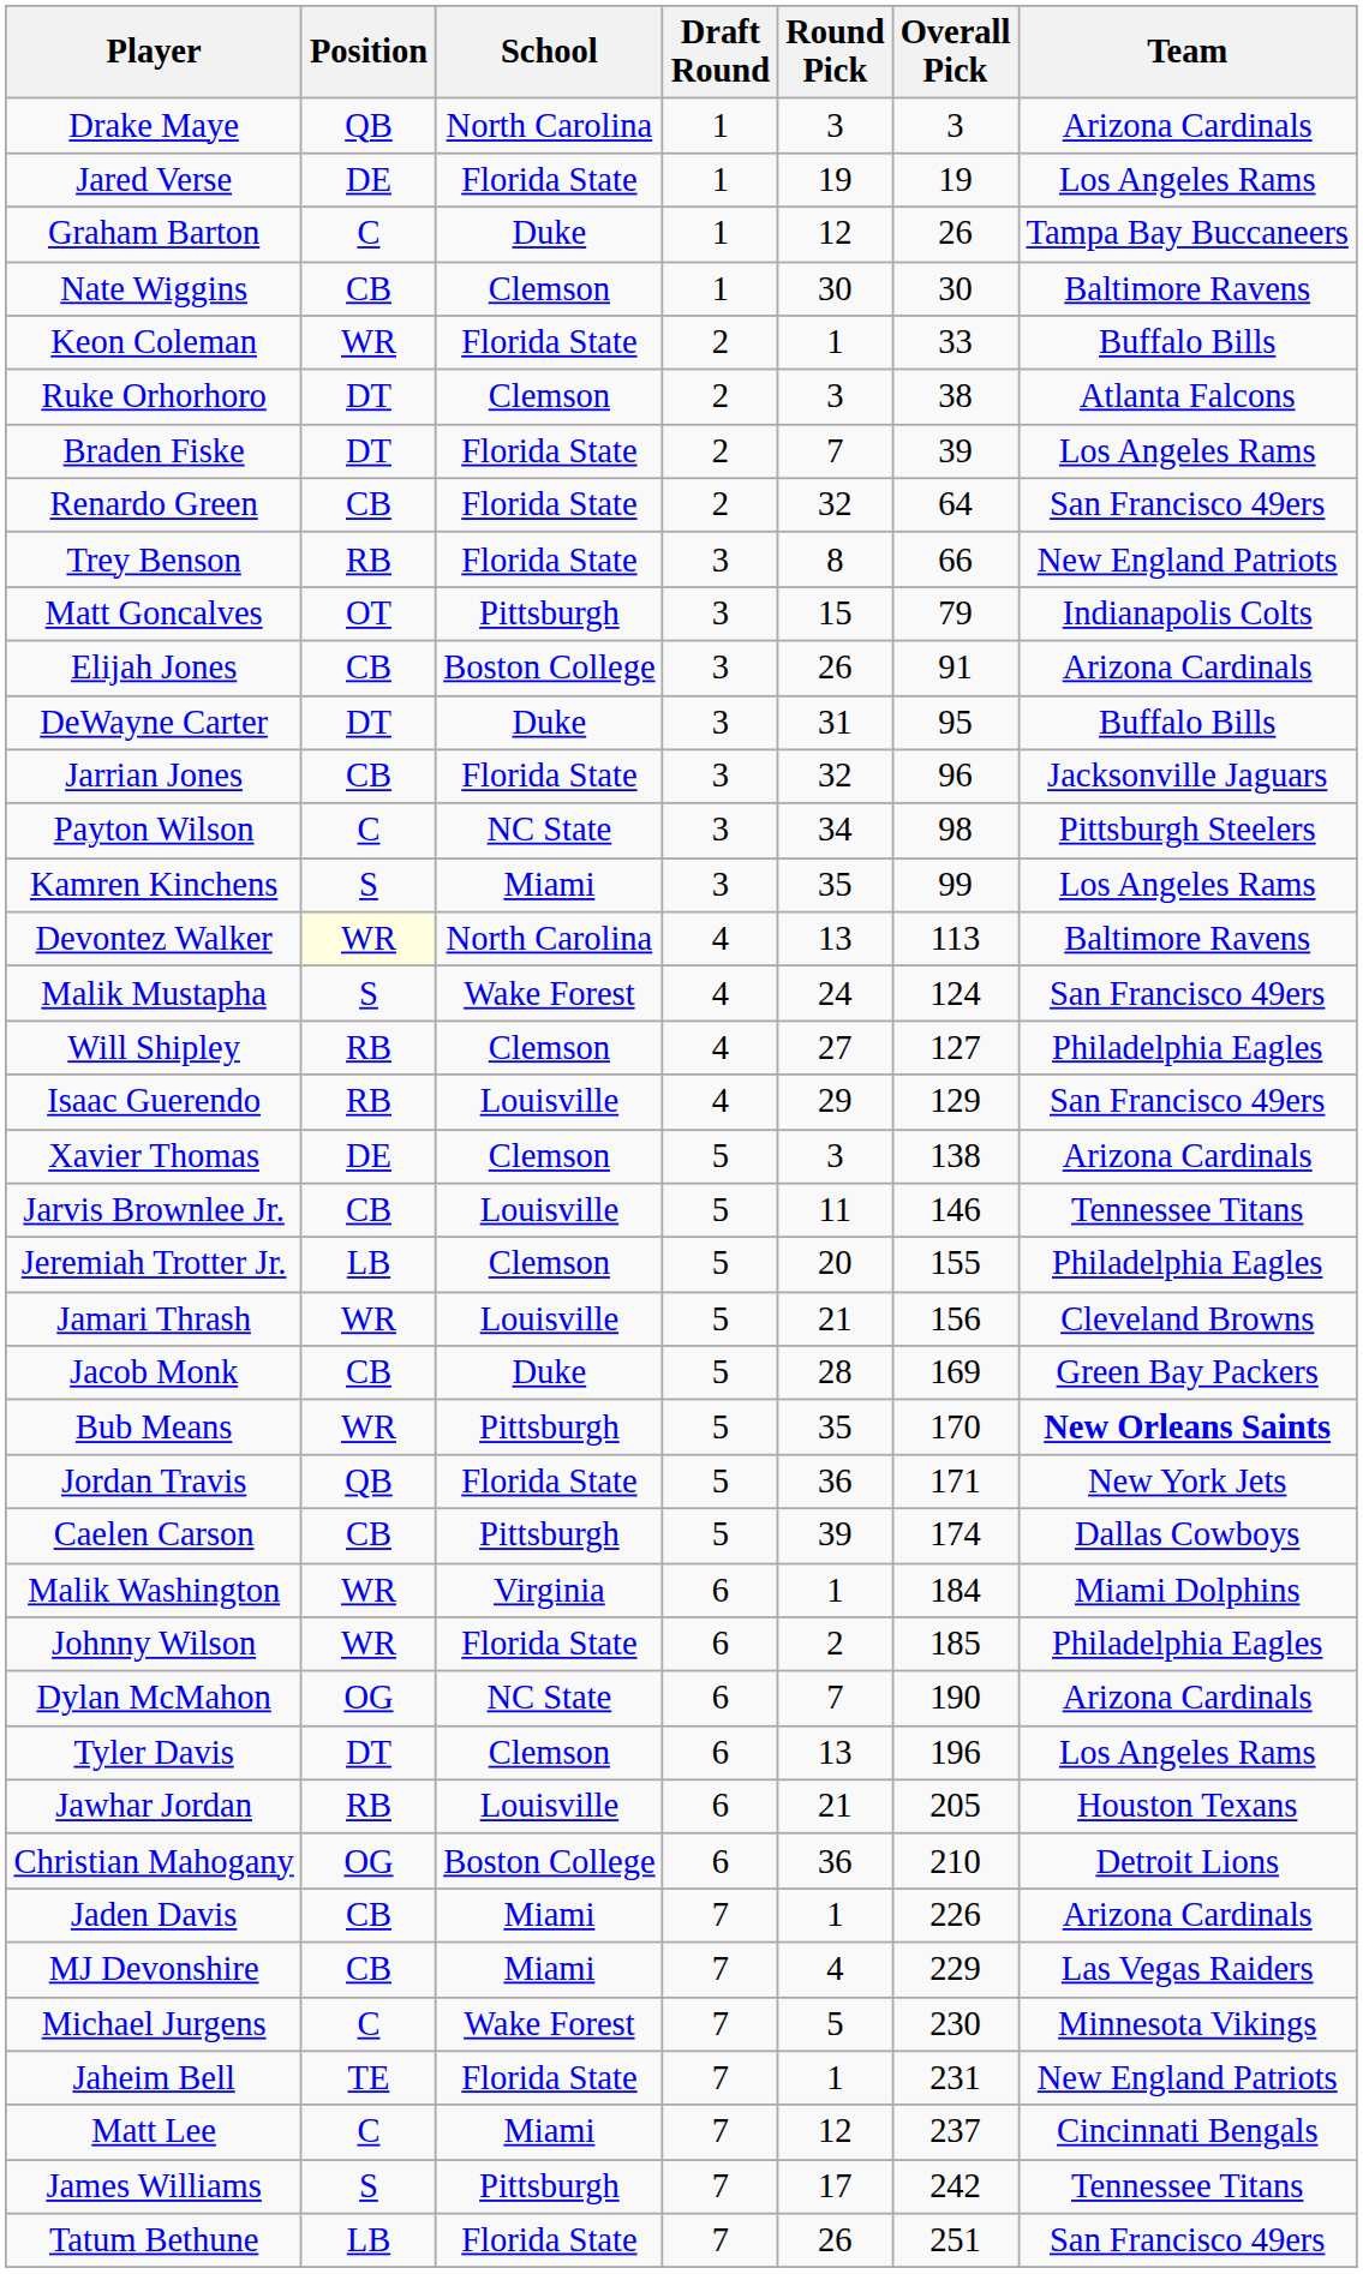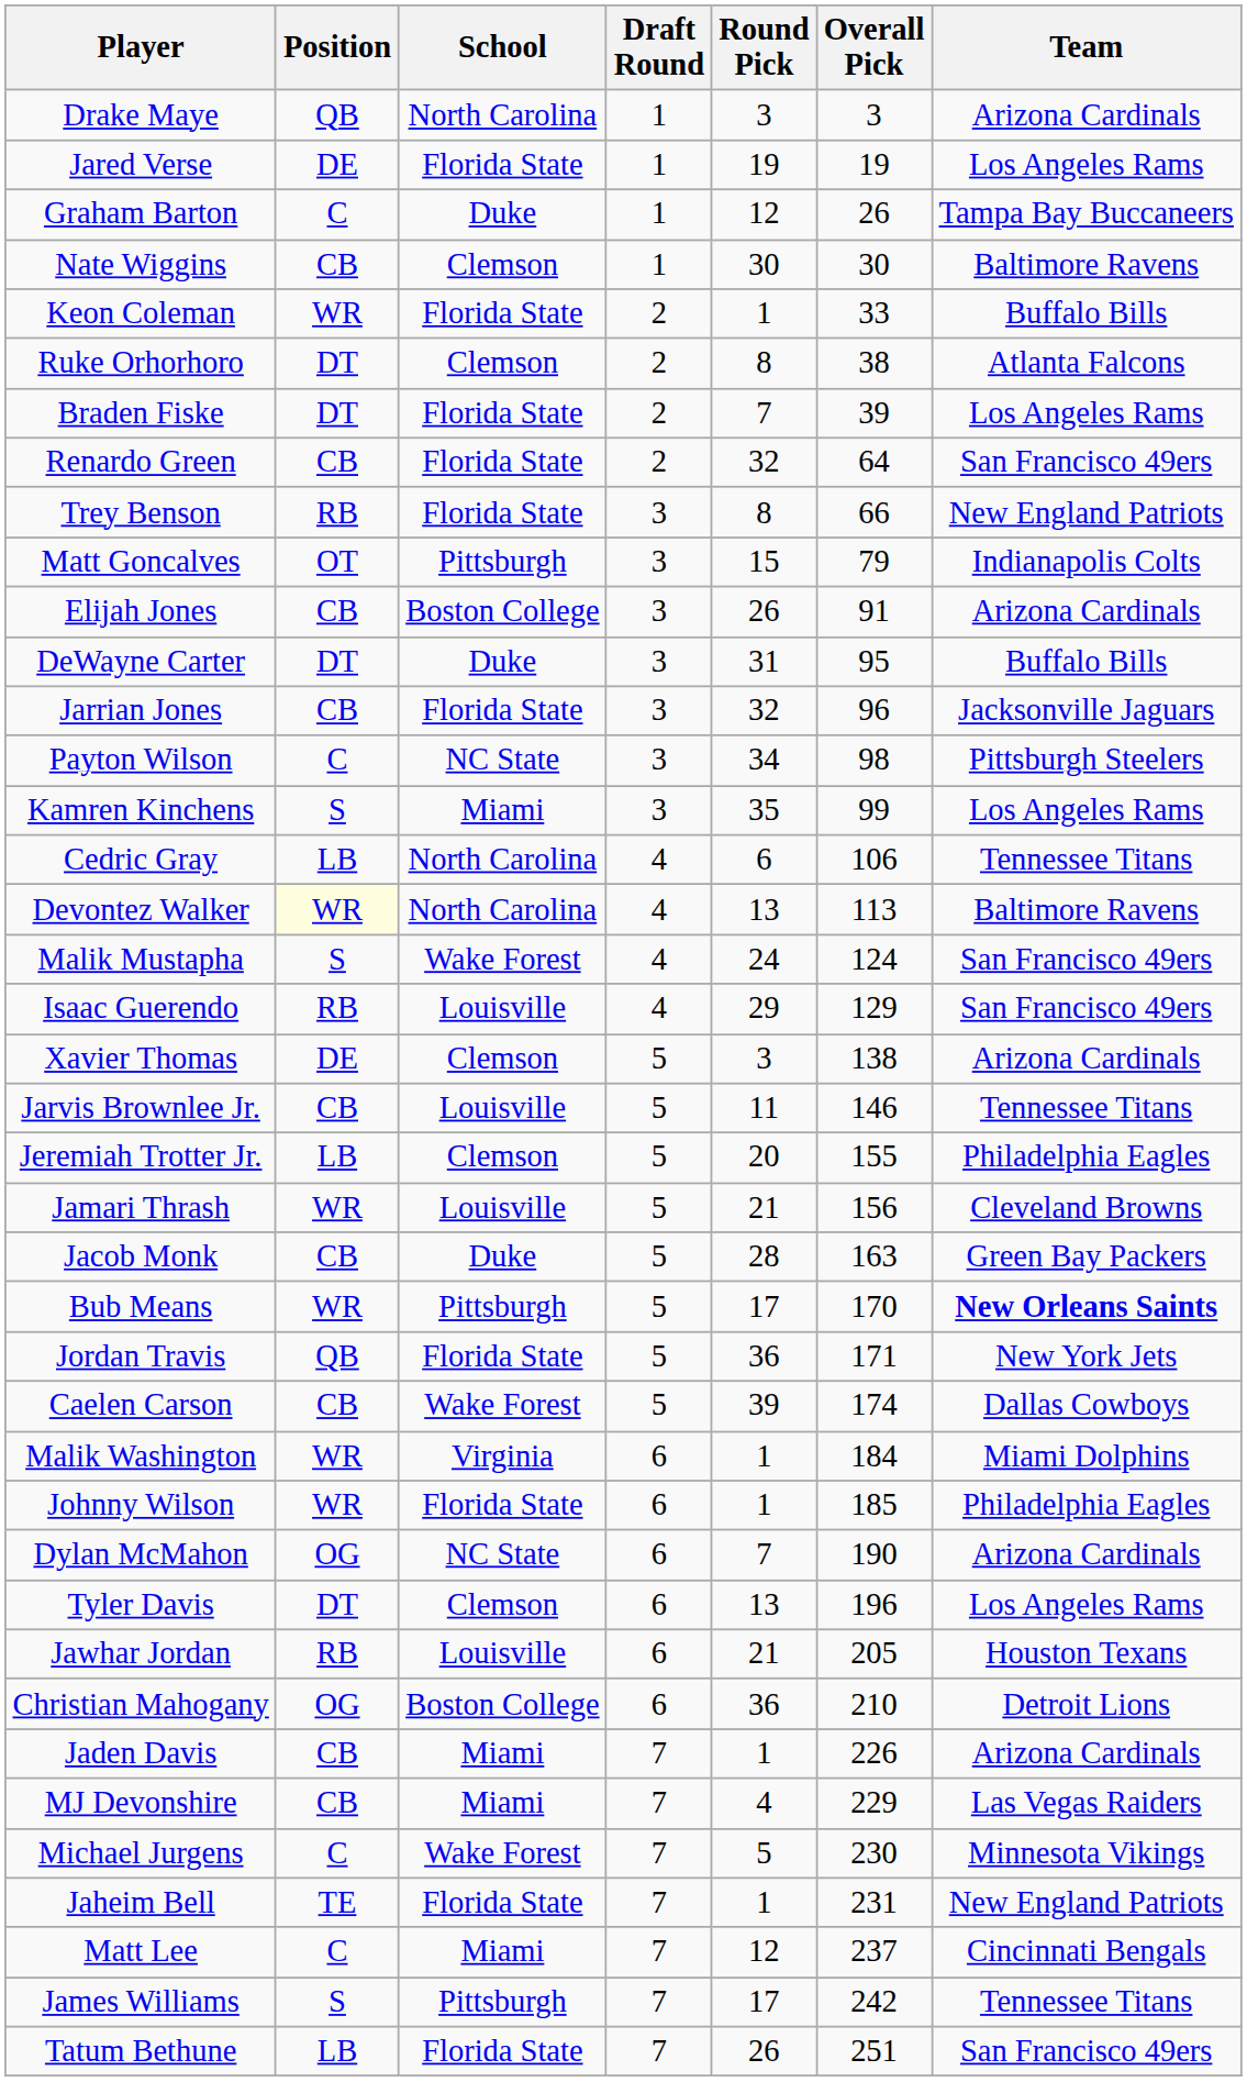Ruke Orhorhoro | Round Pick: 3 -> 8
+ row: Cedric Gray | LB | North Carolina | 4 | 6 | 106 | Tennessee Titans
- row: Will Shipley | RB | Clemson | 4 | 27 | 127 | Philadelphia Eagles
Jacob Monk | Overall Pick: 169 -> 163
Bub Means | Round Pick: 35 -> 17
Caelen Carson | School: Pittsburgh -> Wake Forest
Johnny Wilson | Round Pick: 2 -> 1
